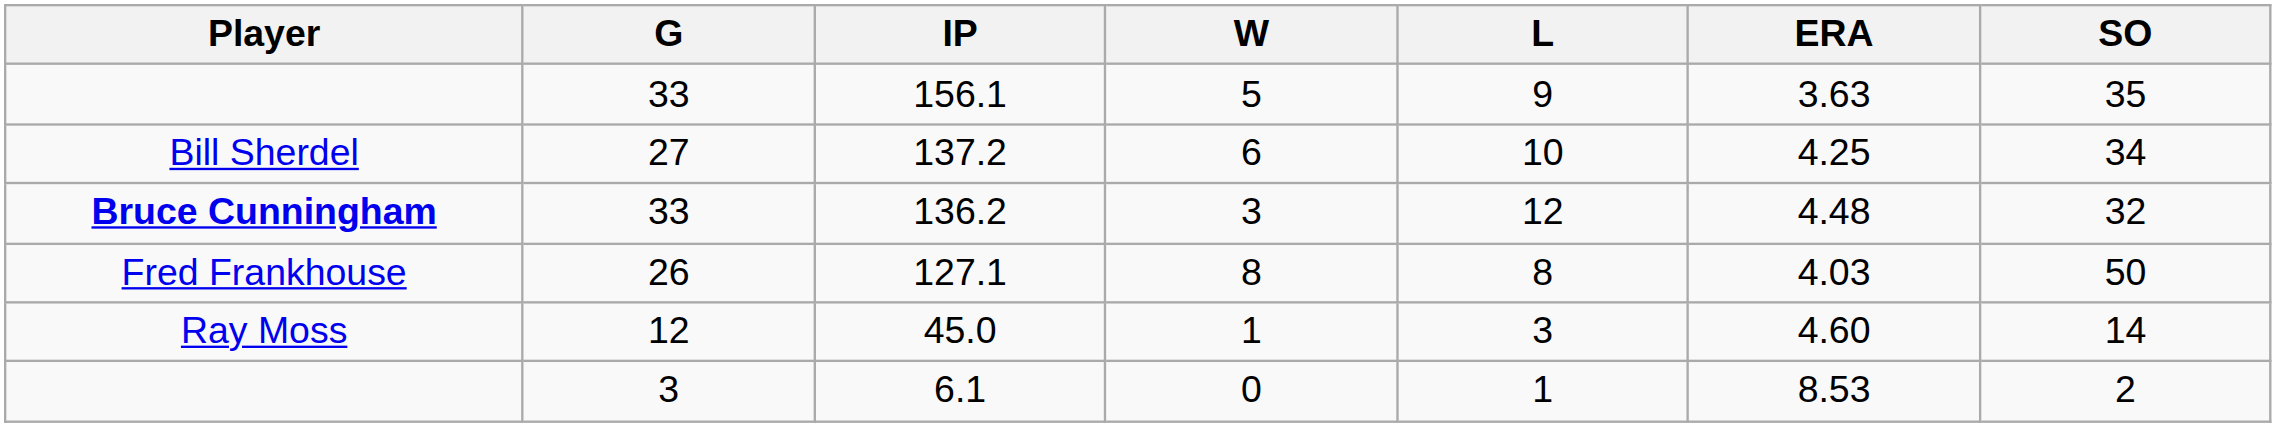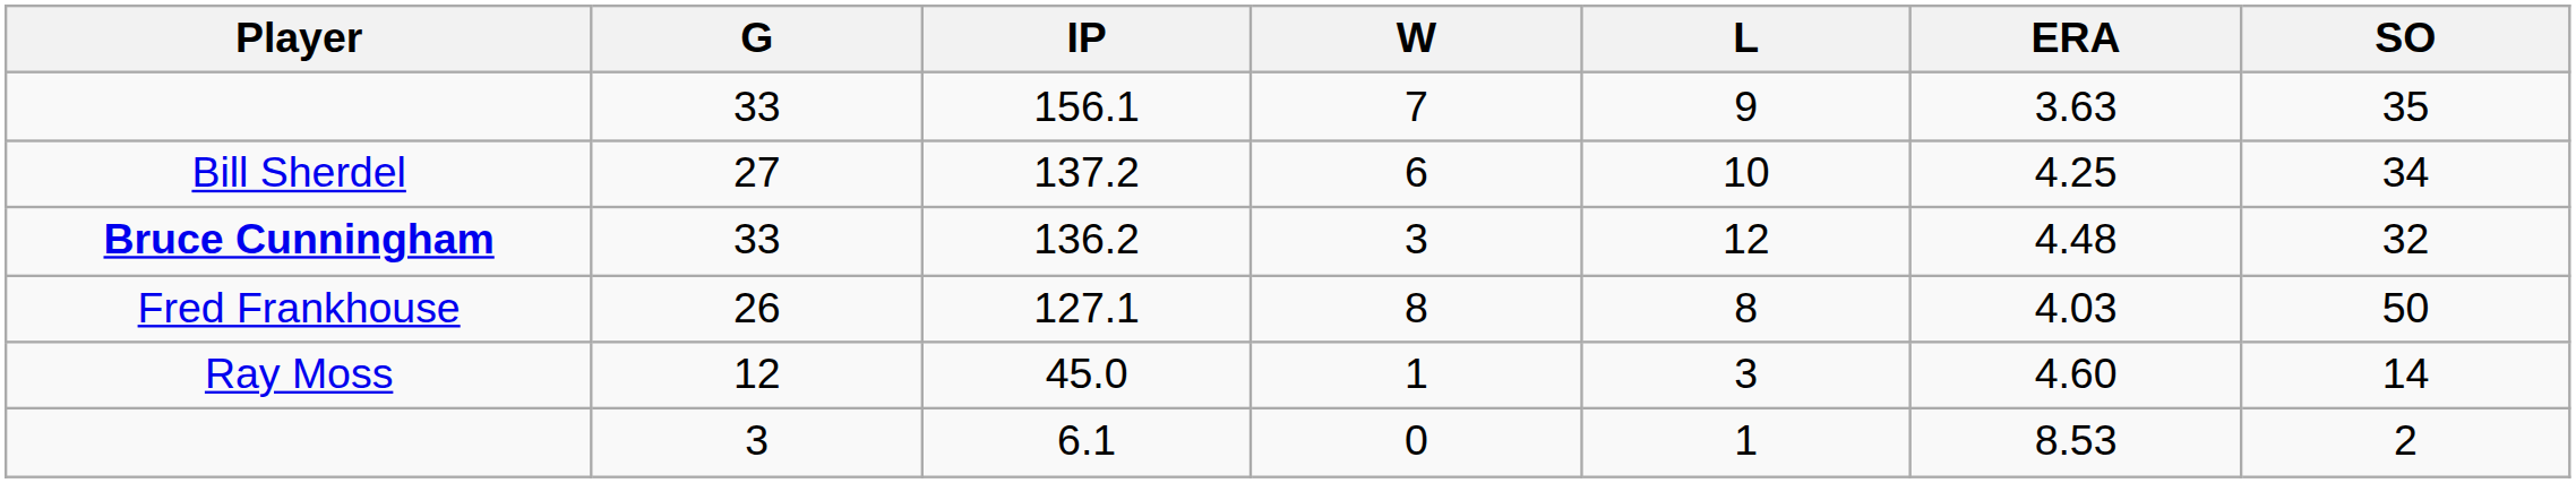156.1 | W: 5 -> 7
